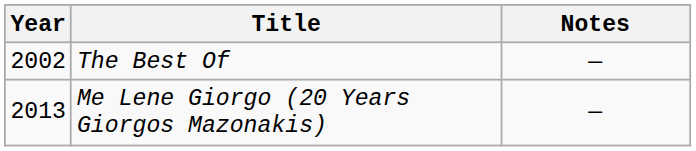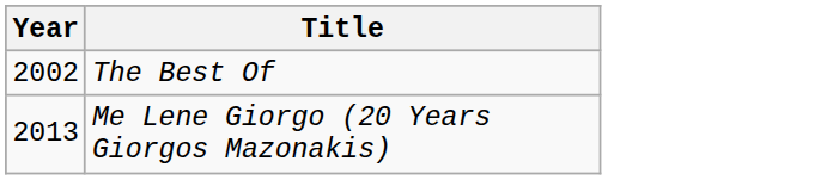- column: Notes | — | —
